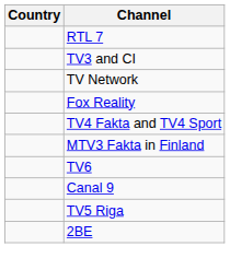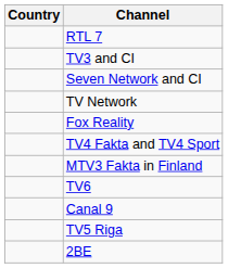+ row: Seven Network and CI
